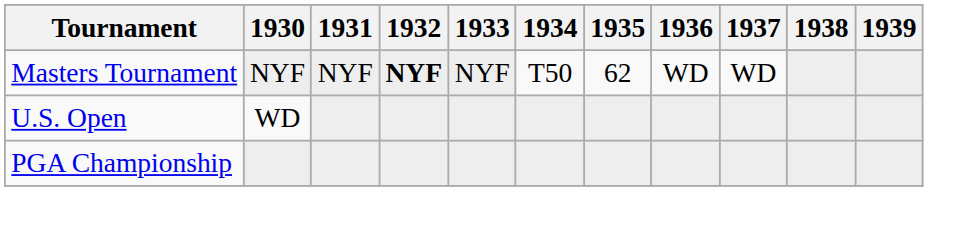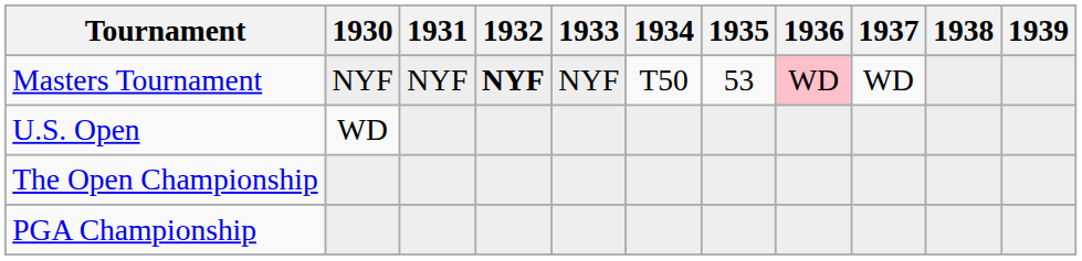Masters Tournament | 1935: 62 -> 53
Masters Tournament | 1936: no background -> pink background
+ row: The Open Championship
